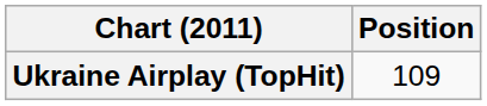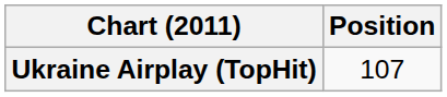Ukraine Airplay (TopHit) | Position: 109 -> 107
